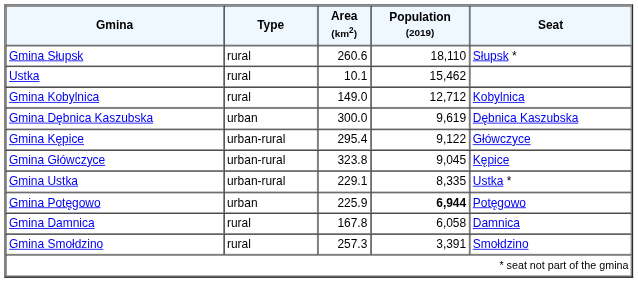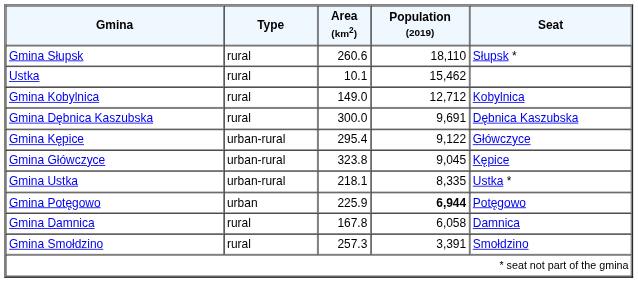Gmina Dębnica Kaszubska | Type: urban -> rural
Gmina Dębnica Kaszubska | Population (2019): 9,619 -> 9,691
Gmina Ustka | Area (km2): 229.1 -> 218.1
